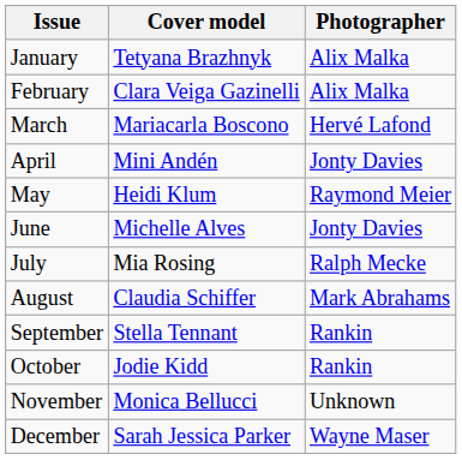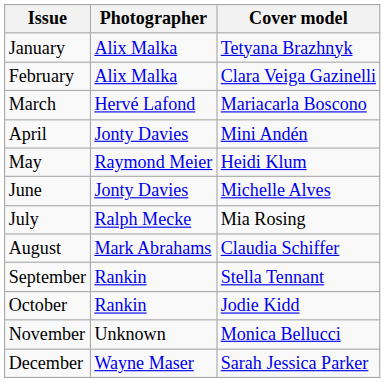columns swapped: Cover model <-> Photographer
